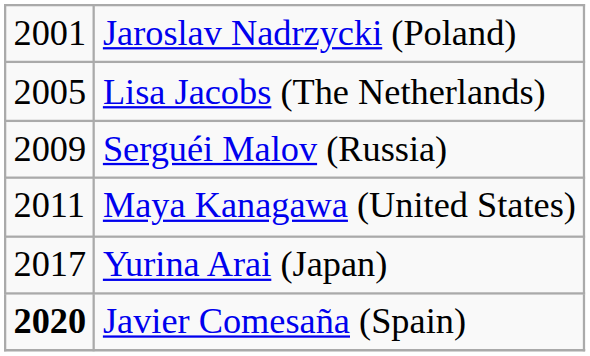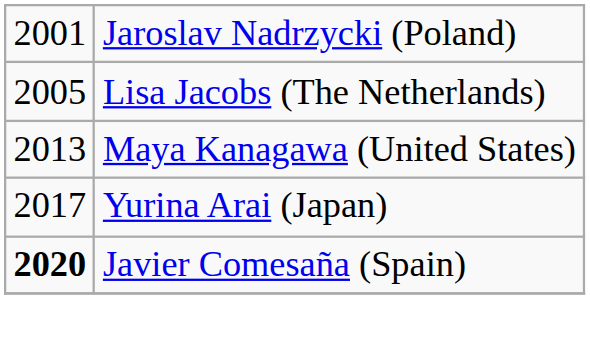- row: 2009 | Serguéi Malov (Russia)
Maya Kanagawa (United States) | column 1: 2011 -> 2013
